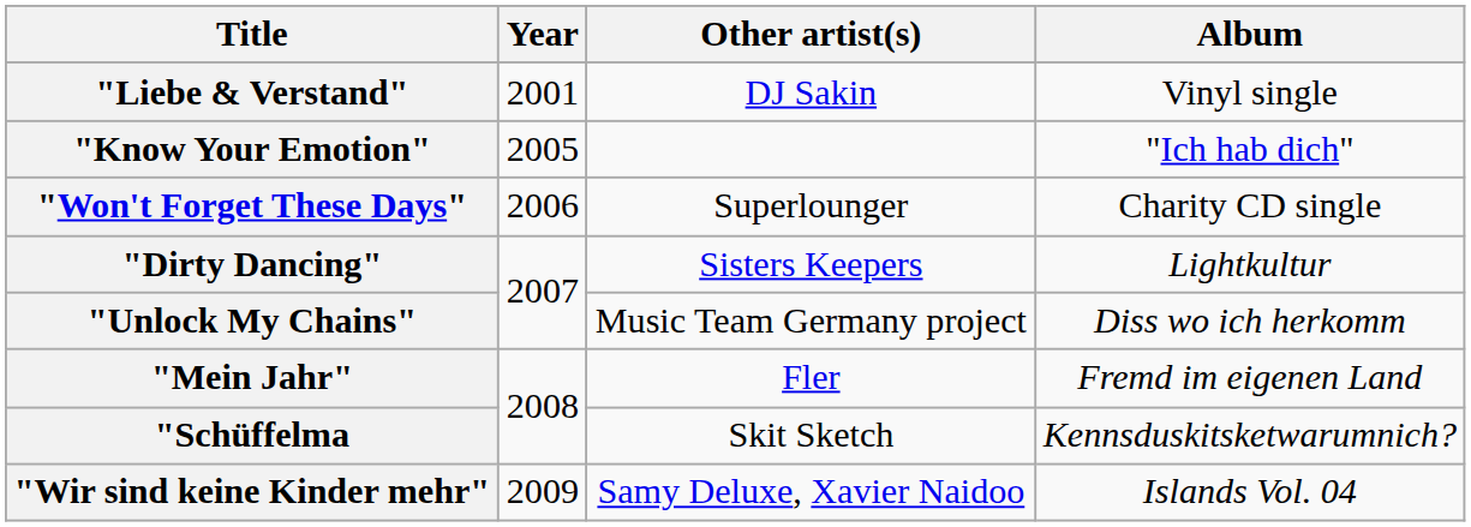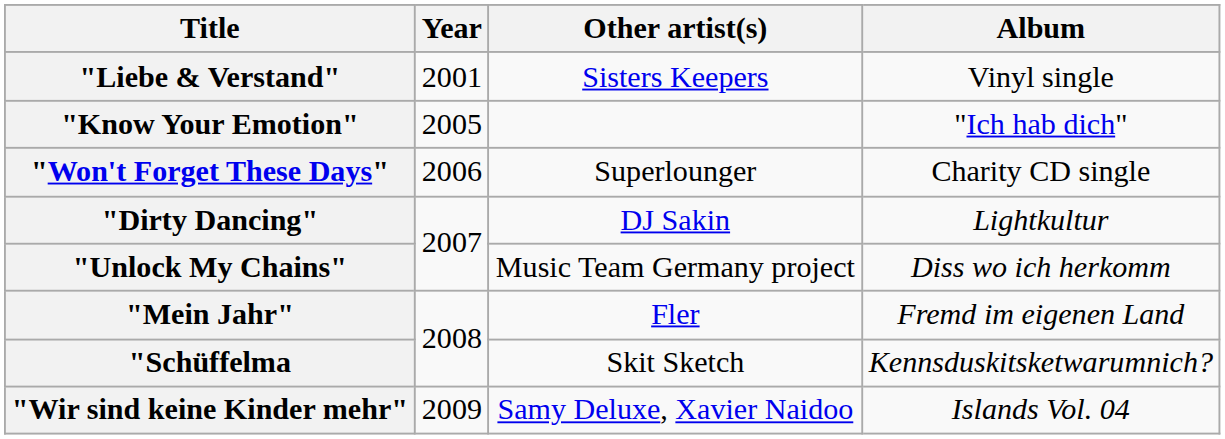"Liebe & Verstand" | Other artist(s): DJ Sakin -> Sisters Keepers
"Dirty Dancing" | Other artist(s): Sisters Keepers -> DJ Sakin
